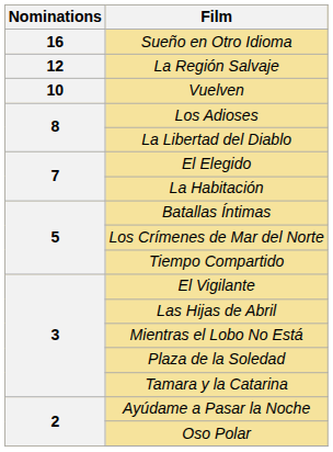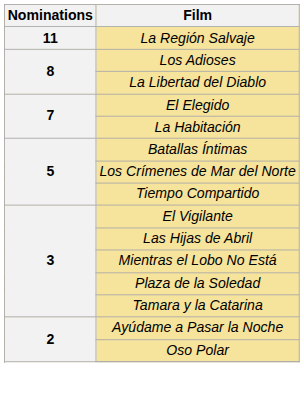- row: 16 | Sueño en Otro Idioma
La Región Salvaje | Nominations: 12 -> 11
- row: 10 | Vuelven
